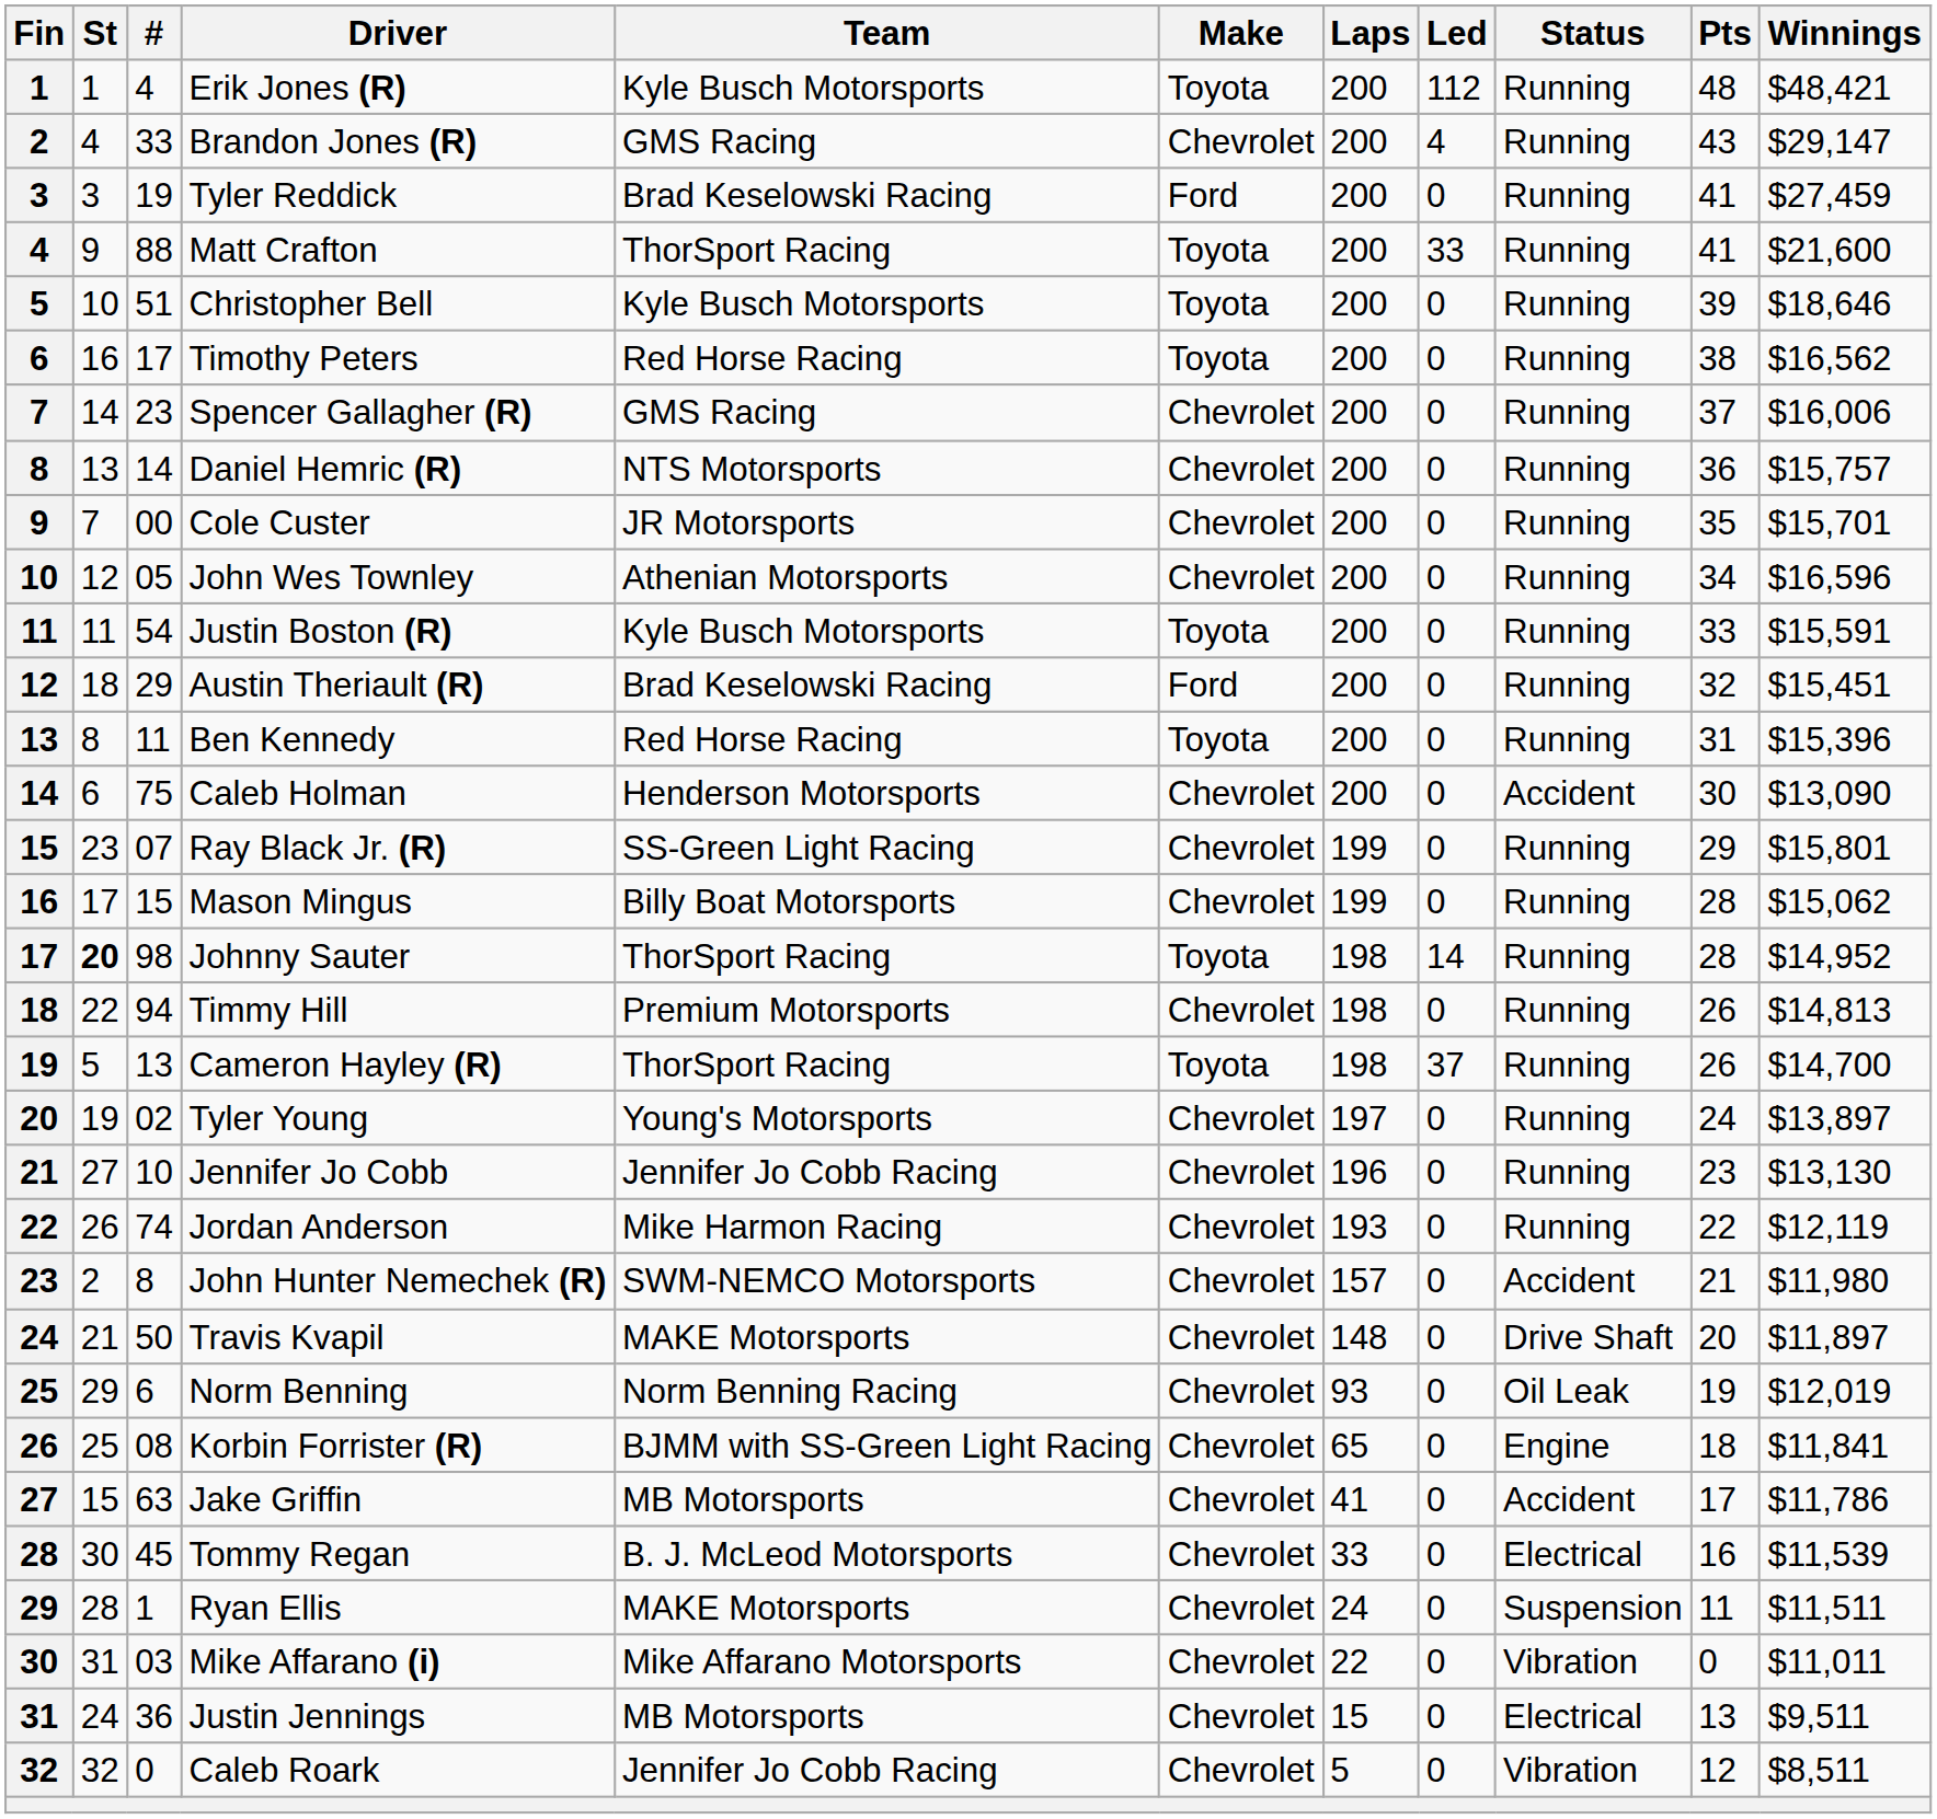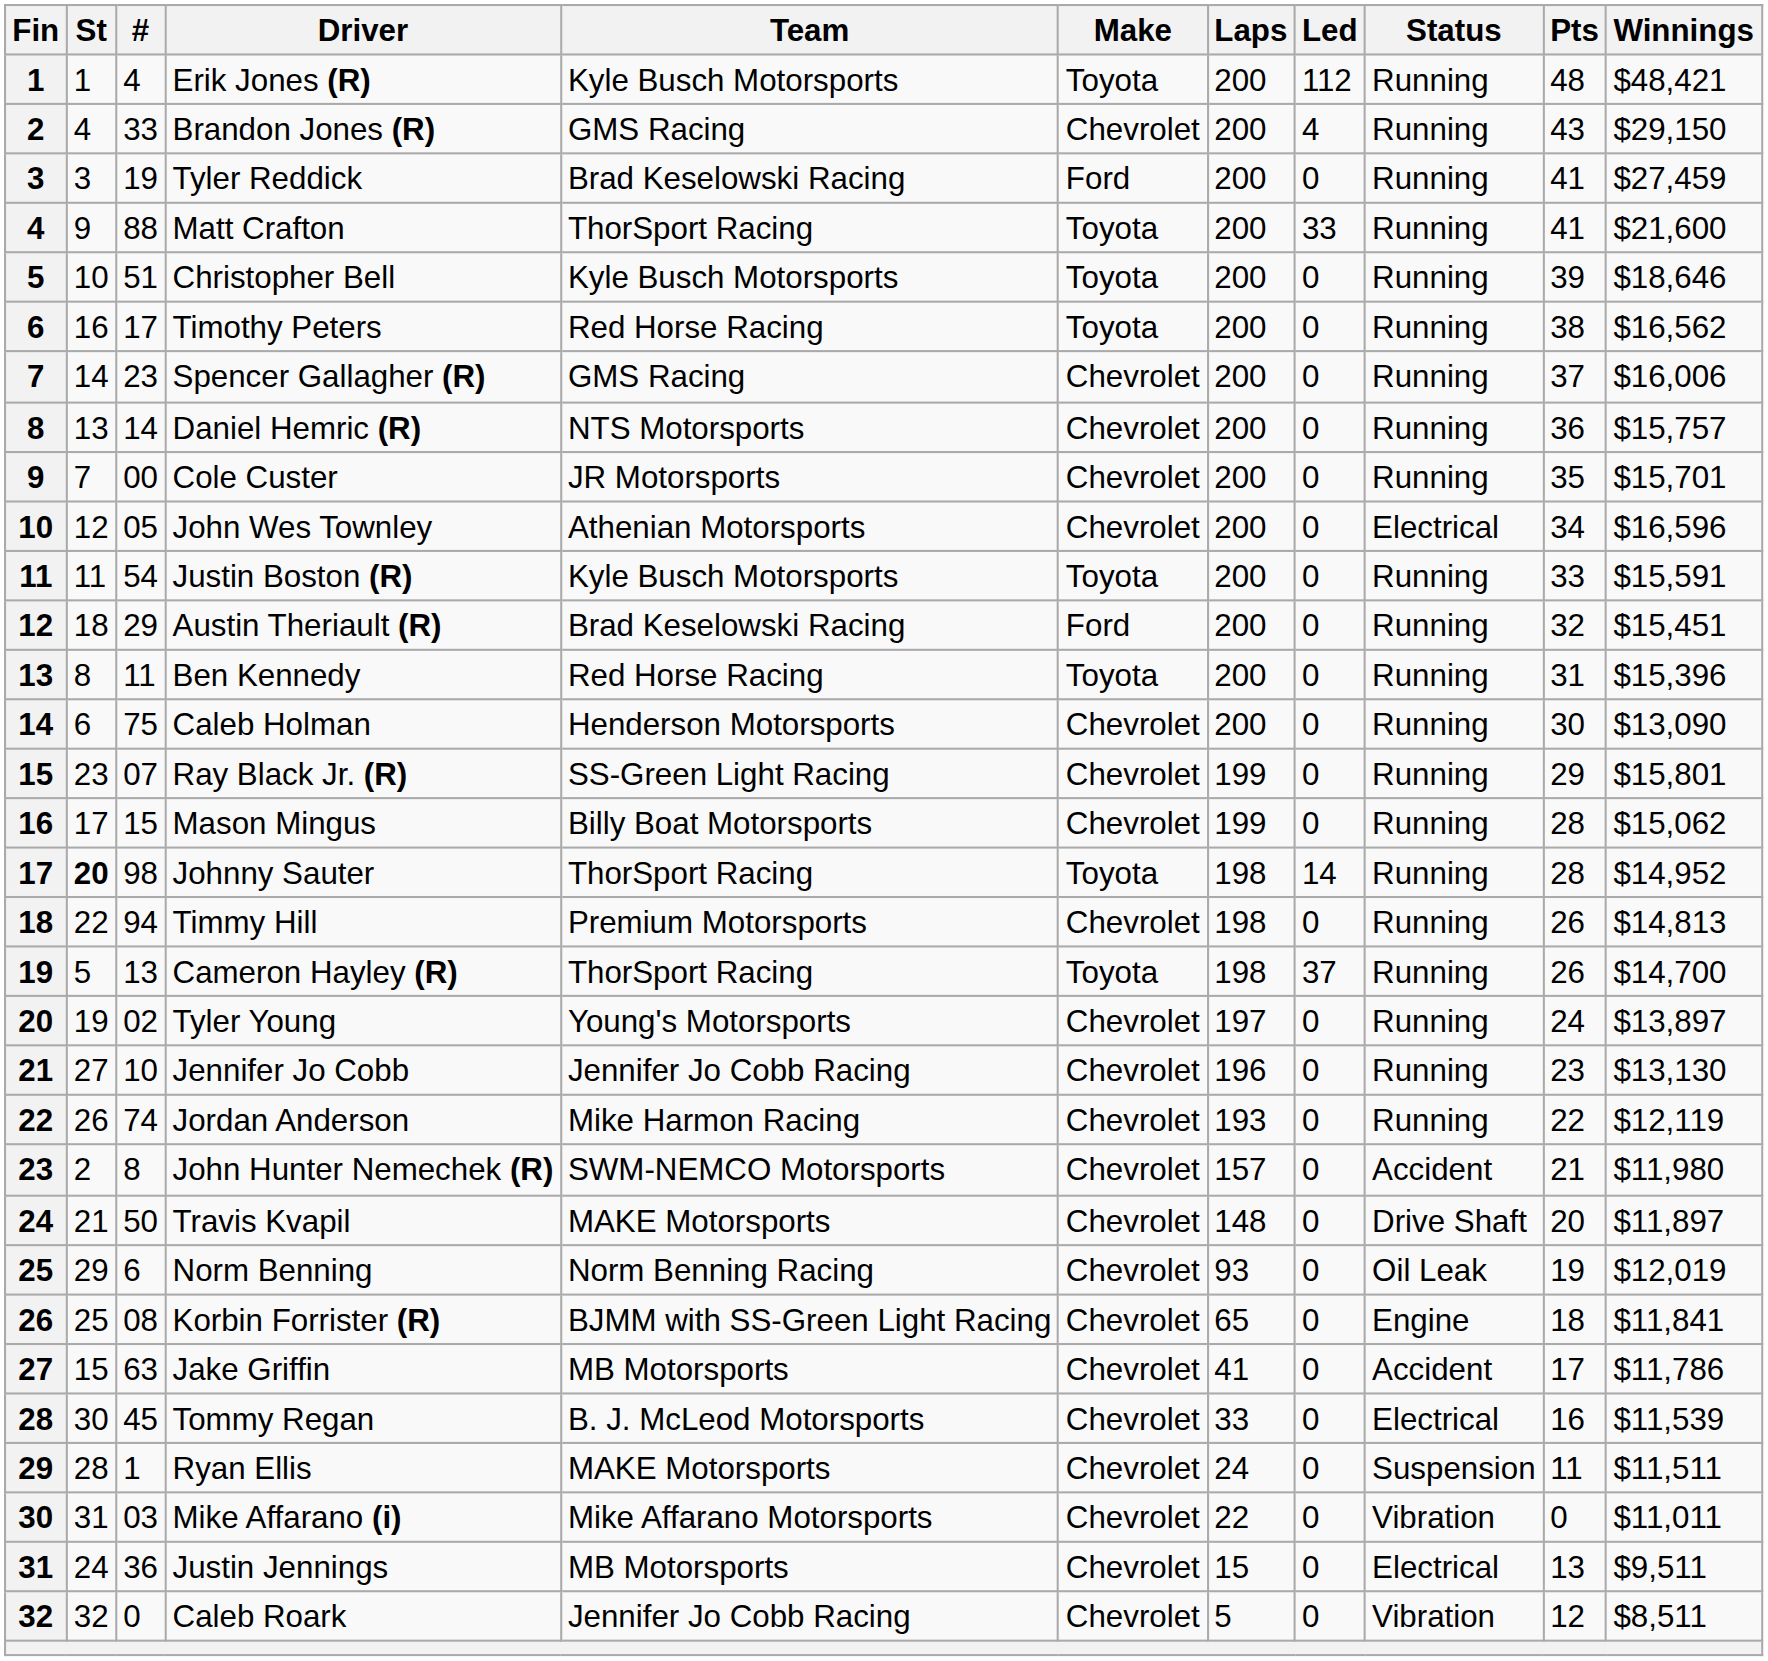Brandon Jones (R) | Winnings: $29,147 -> $29,150
John Wes Townley | Status: Running -> Electrical
Caleb Holman | Status: Accident -> Running
